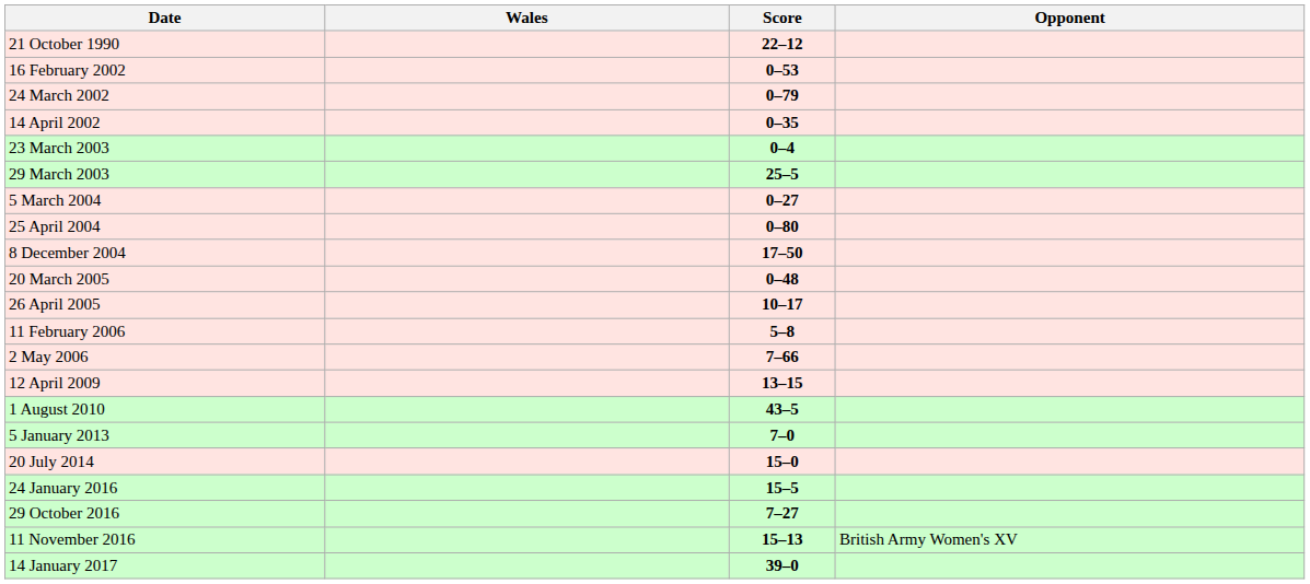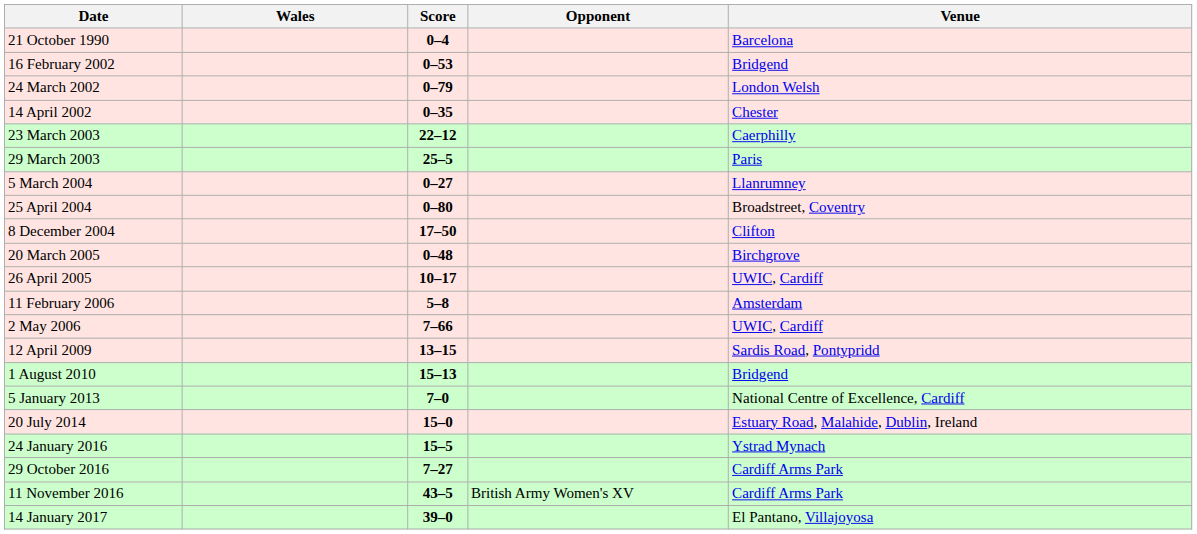+ column: Venue | Barcelona | Bridgend | London Welsh | Chester | Caerphilly | Paris | Llanrumney | Broadstreet, Coventry | Clifton | Birchgrove | UWIC, Cardiff | Amsterdam | UWIC, Cardiff | Sardis Road, Pontypridd | Bridgend | National Centre of Excellence, Cardiff | Estuary Road, Malahide, Dublin, Ireland | Ystrad Mynach | Cardiff Arms Park | Cardiff Arms Park | El Pantano, Villajoyosa
21 October 1990 | Score: 22–12 -> 0–4
23 March 2003 | Score: 0–4 -> 22–12
1 August 2010 | Score: 43–5 -> 15–13
11 November 2016 | Score: 15–13 -> 43–5
